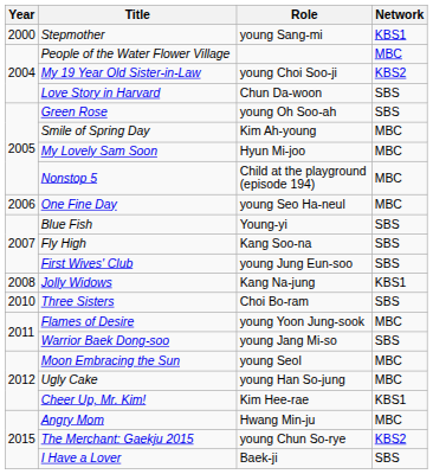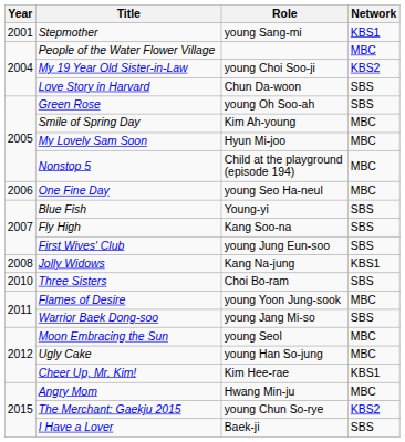Stepmother | Year: 2000 -> 2001
